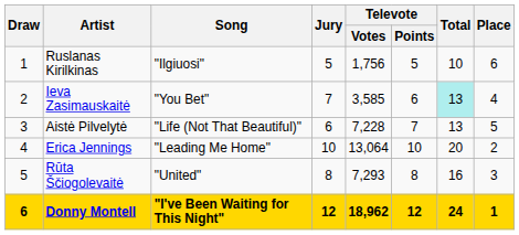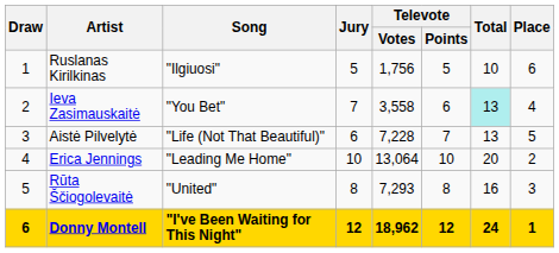Ieva Zasimauskaitė | Televote / Votes: 3,585 -> 3,558
